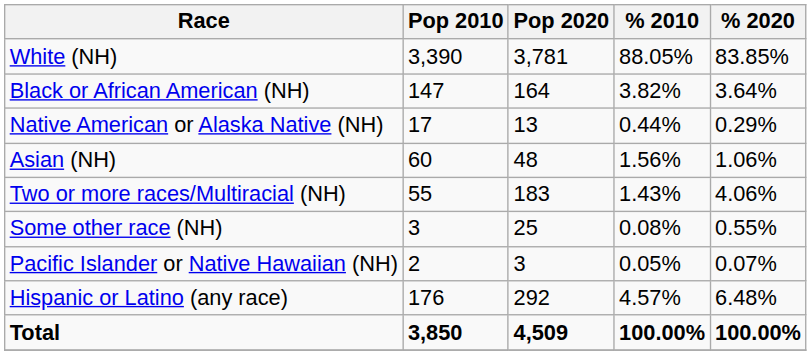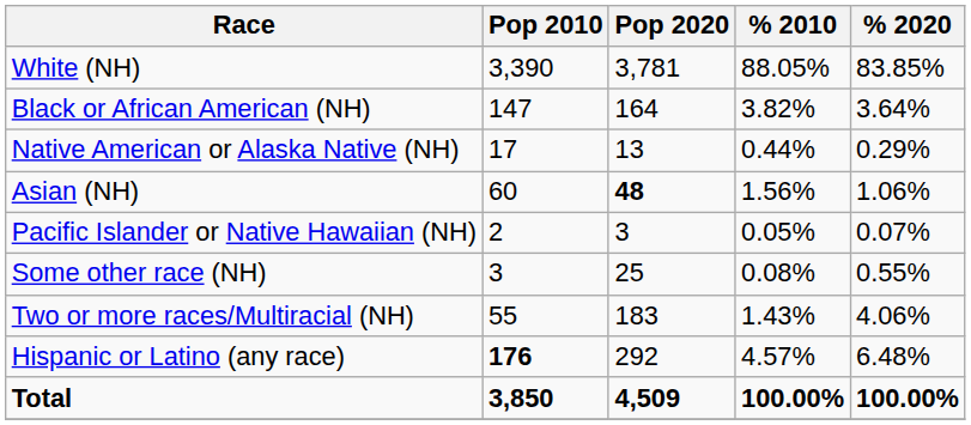Asian (NH) | Pop 2020: normal -> bold
rows swapped: Pacific Islander or Native Hawaiian (NH) <-> Two or more races/Multiracial (NH)
Hispanic or Latino (any race) | Pop 2010: normal -> bold
